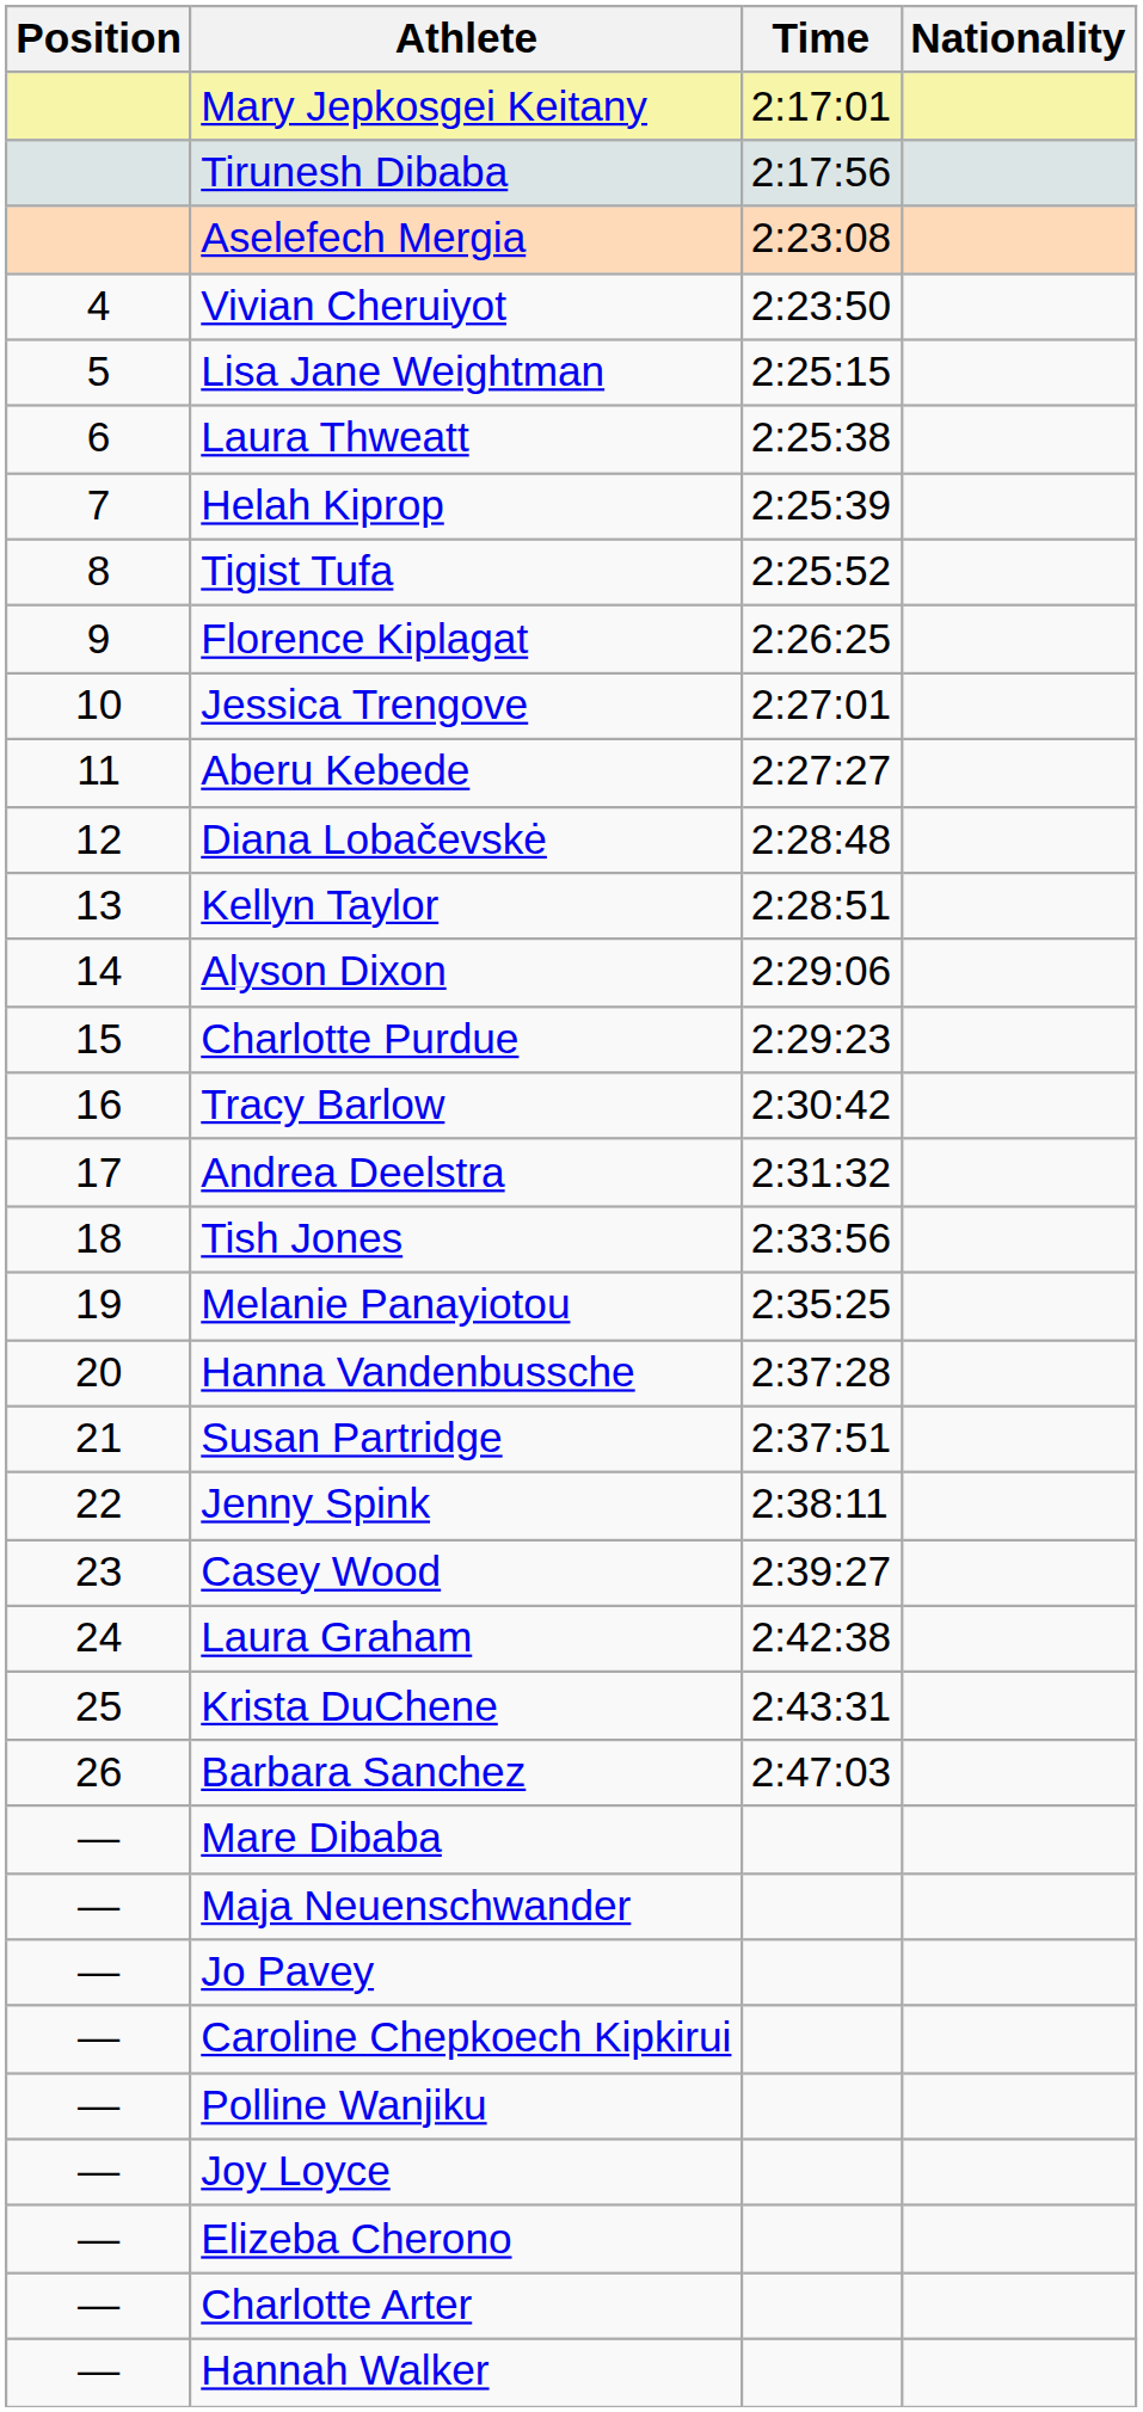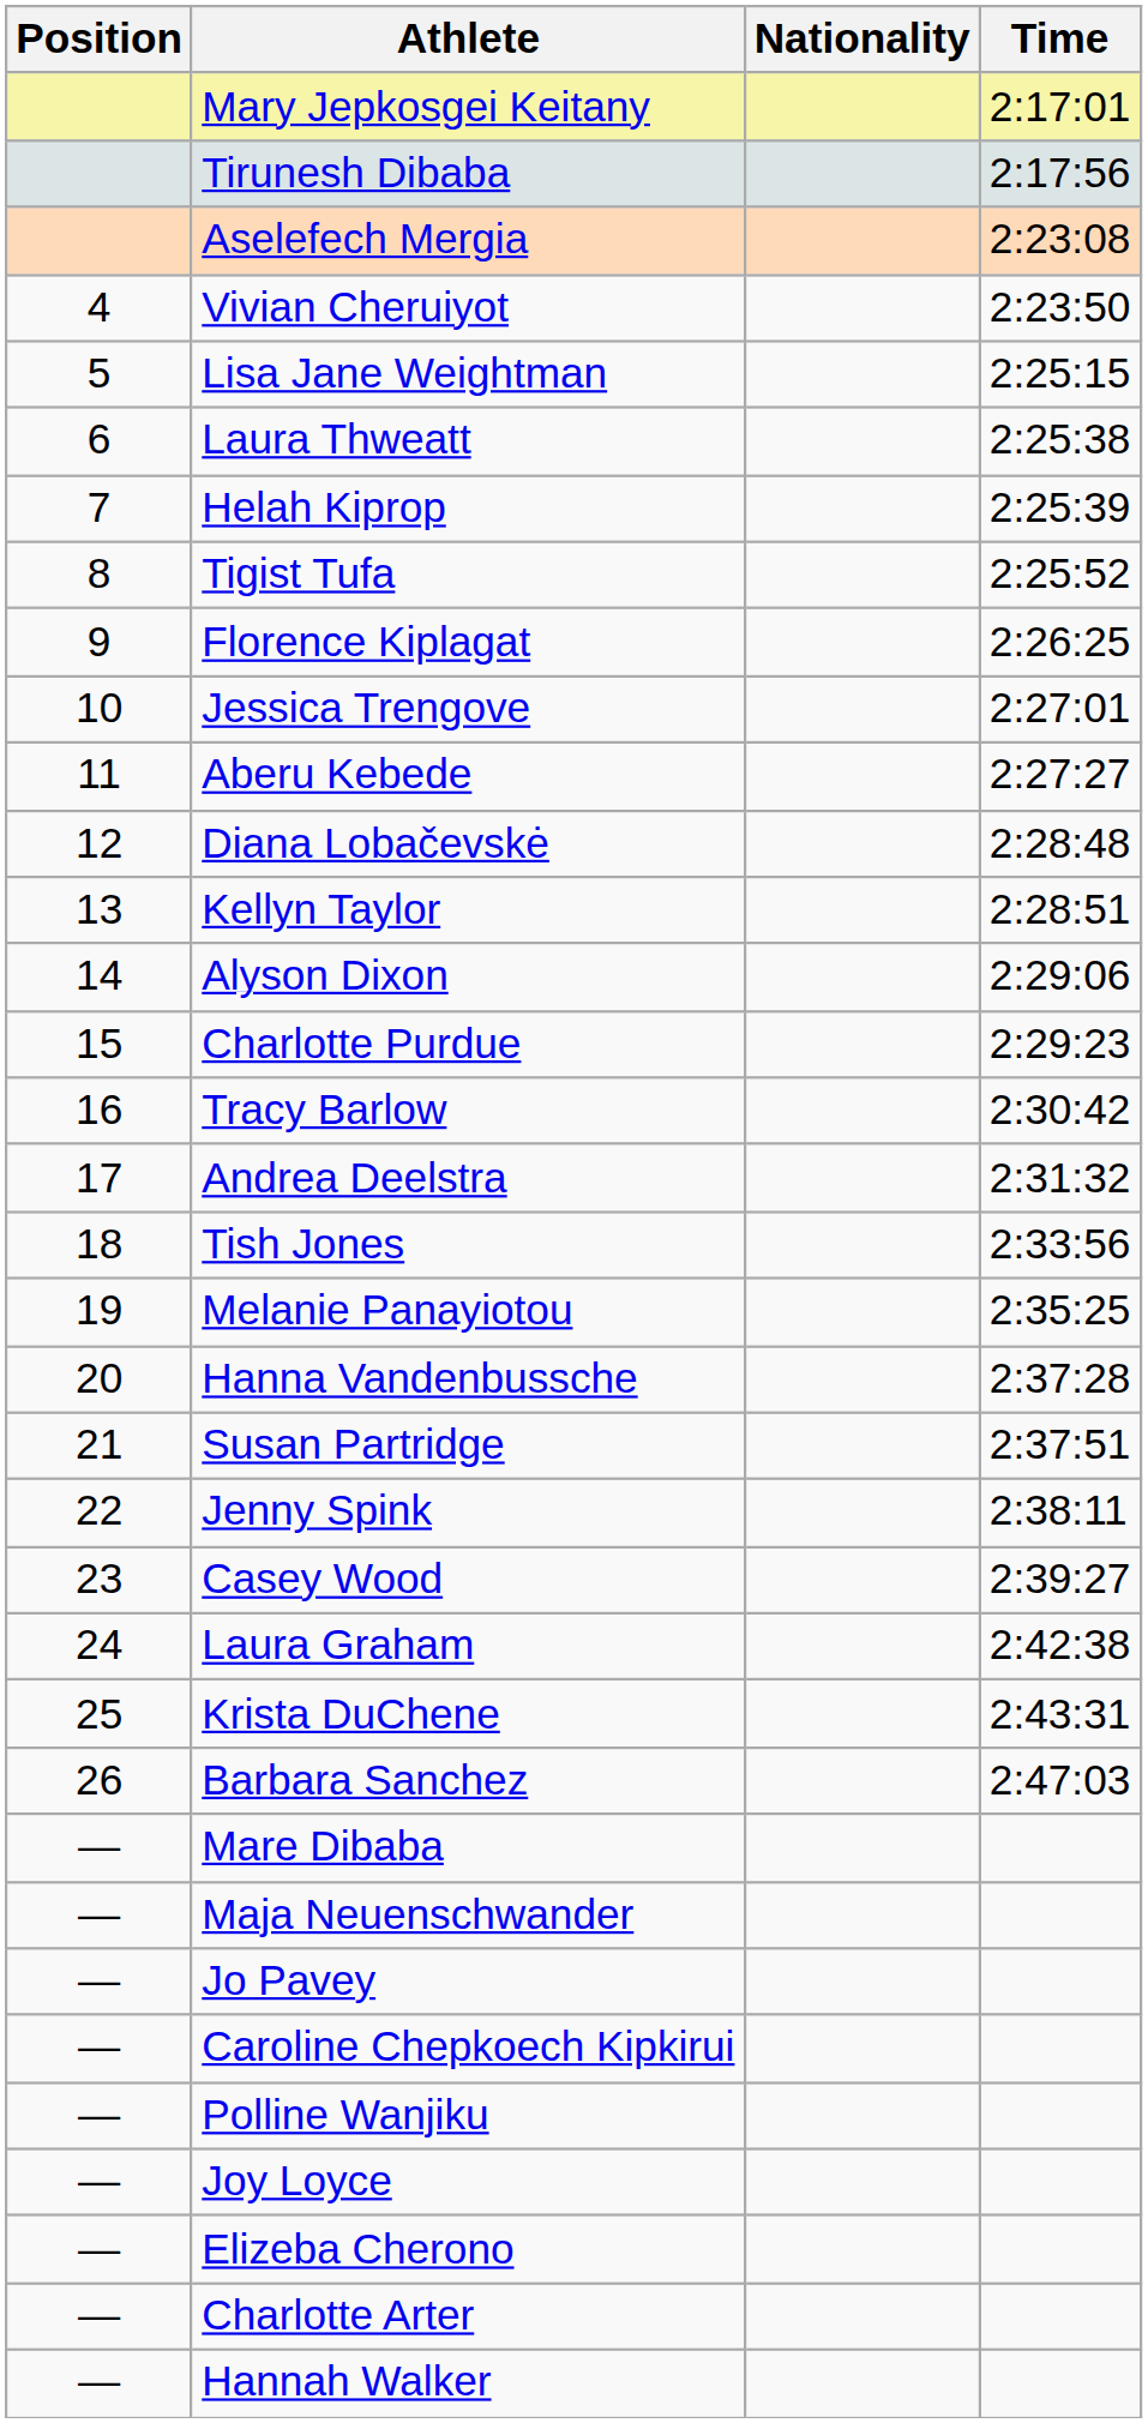columns swapped: Nationality <-> Time
